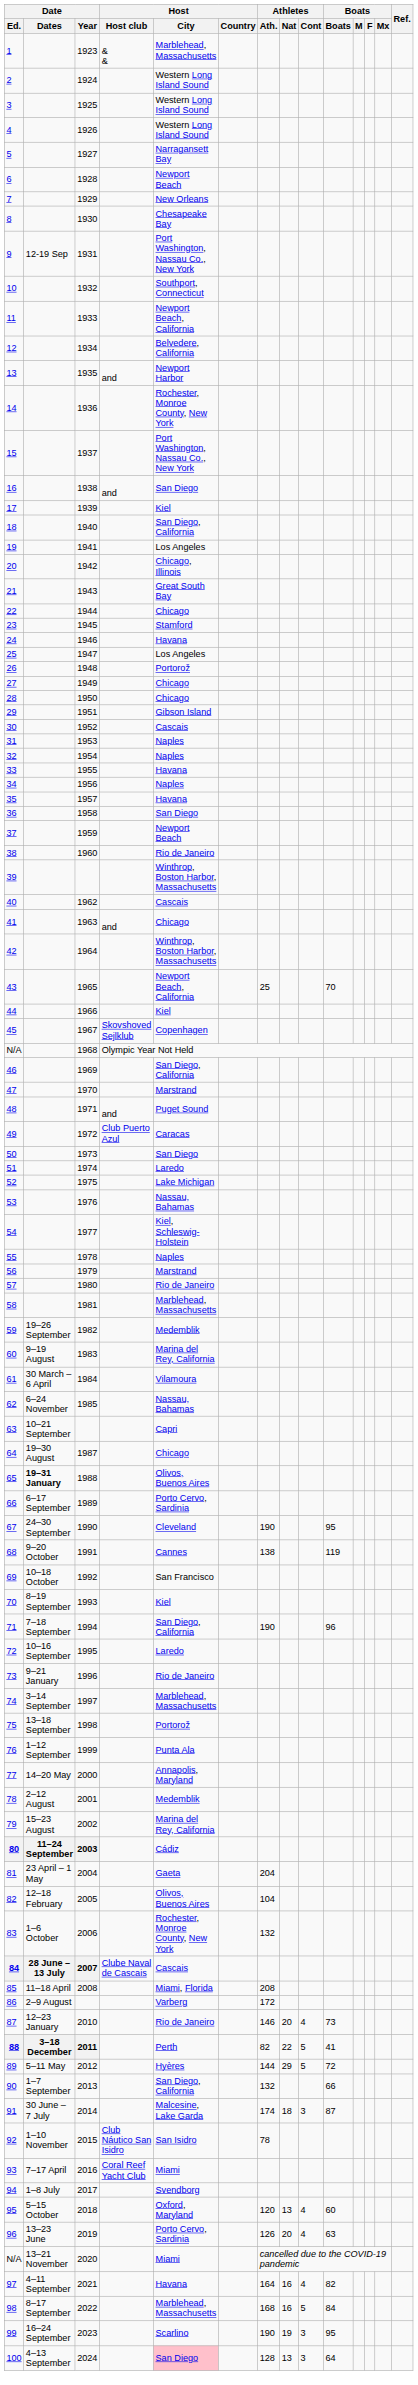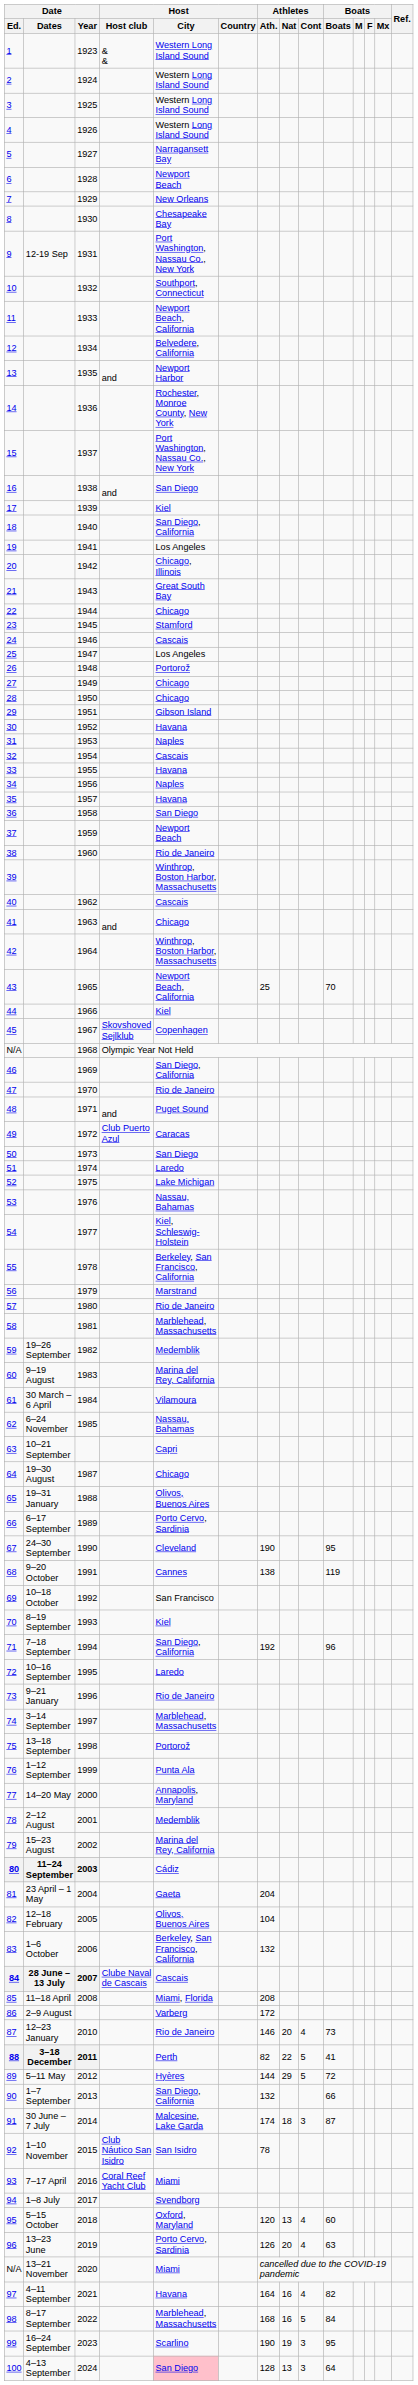1 | Host / City: Marblehead, Massachusetts -> Western Long Island Sound
24 | Host / City: Havana -> Cascais
30 | Host / City: Cascais -> Havana
32 | Host / City: Naples -> Cascais
47 | Host / City: Marstrand -> Rio de Janeiro
55 | Host / City: Naples -> Berkeley, San Francisco, California
65 | Date / Dates: bold -> normal
71 | Athletes / Ath.: 190 -> 192
83 | Host / City: Rochester, Monroe County, New York -> Berkeley, San Francisco, California
